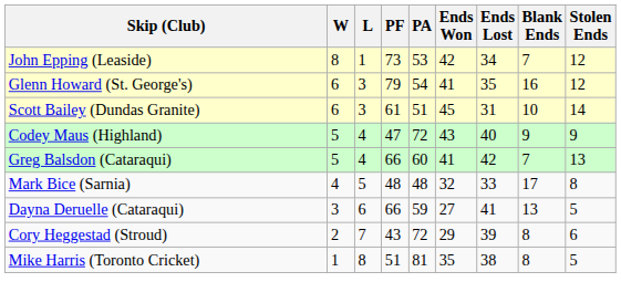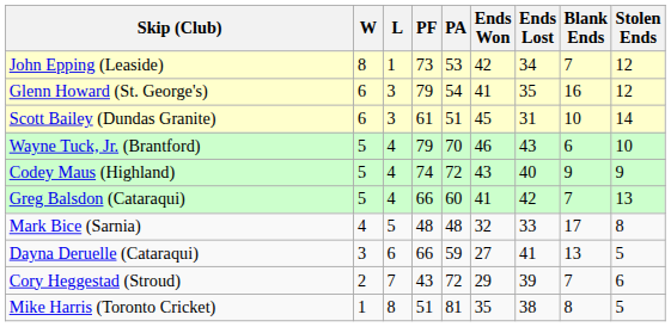+ row: Wayne Tuck, Jr. (Brantford) | 5 | 4 | 79 | 70 | 46 | 43 | 6 | 10
Codey Maus (Highland) | PF: 47 -> 74
Cory Heggestad (Stroud) | Blank Ends: 8 -> 7
